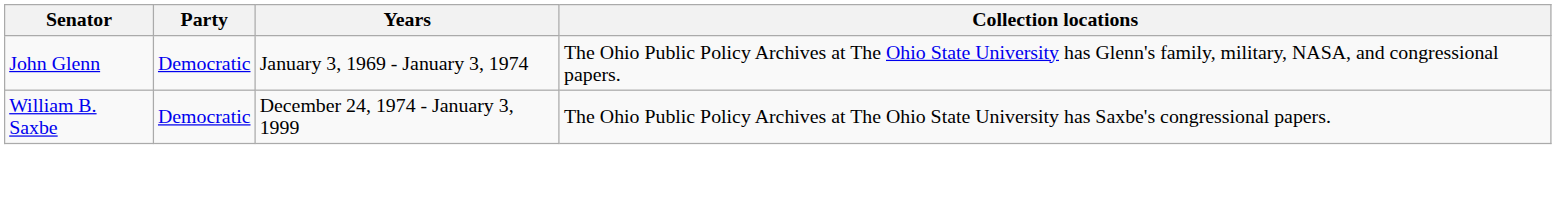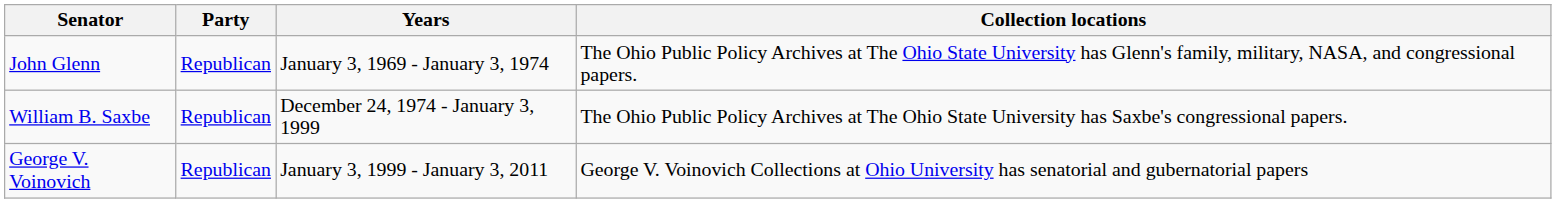John Glenn | Party: Democratic -> Republican
William B. Saxbe | Party: Democratic -> Republican
+ row: George V. Voinovich | Republican | January 3, 1999 - January 3, 2011 | George V. Voinovich Collections at Ohio University has senatorial and gubernatorial papers
